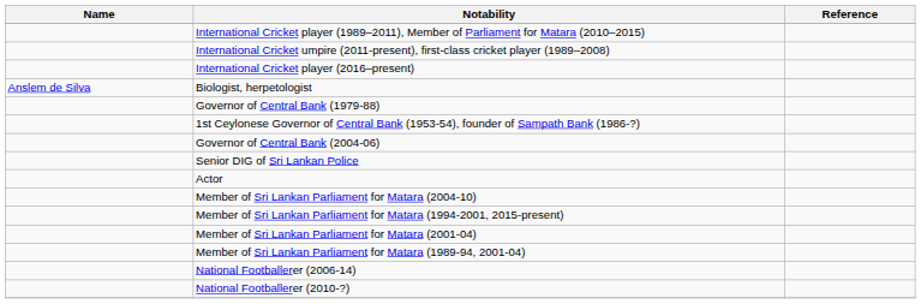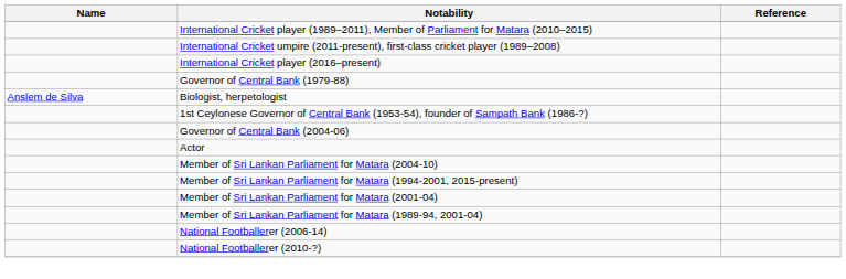rows swapped: Biologist, herpetologist <-> Governor of Central Bank (1979-88)
- row: Senior DIG of Sri Lankan Police
